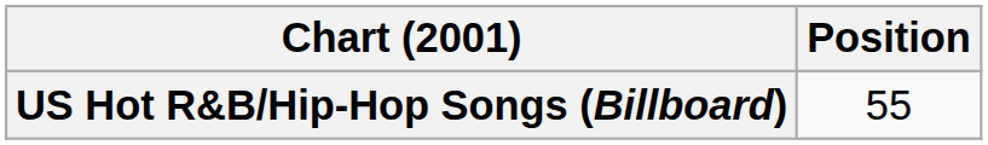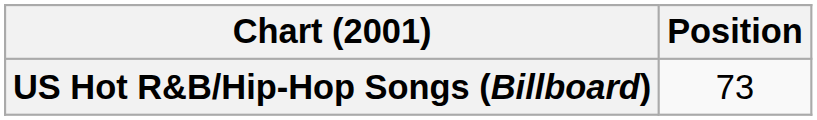US Hot R&B/Hip-Hop Songs (Billboard) | Position: 55 -> 73
